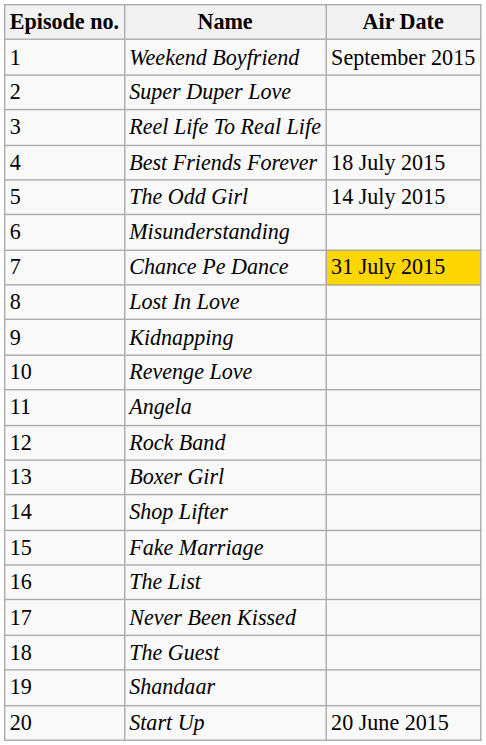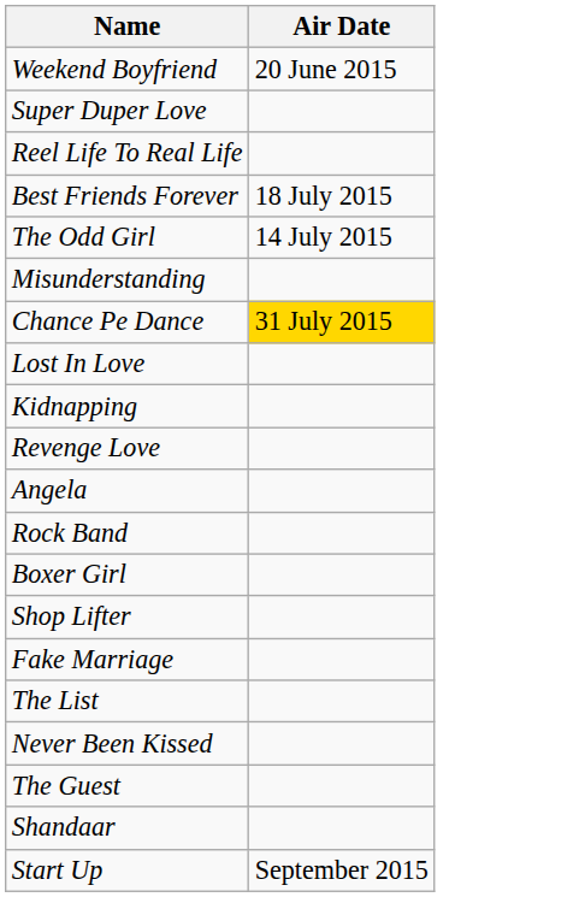- column: Episode no. | 1 | 2 | 3 | 4 | 5 | 6 | 7 | 8 | 9 | 10 | 11 | 12 | 13 | 14 | 15 | 16 | 17 | 18 | 19 | 20
Weekend Boyfriend | Air Date: September 2015 -> 20 June 2015
Start Up | Air Date: 20 June 2015 -> September 2015
